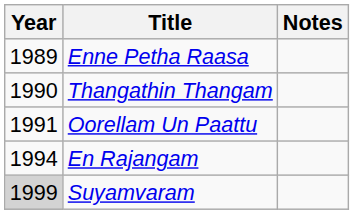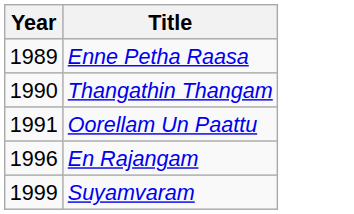- column: Notes
En Rajangam | Year: 1994 -> 1996
Suyamvaram | Year: lightgrey background -> no background
